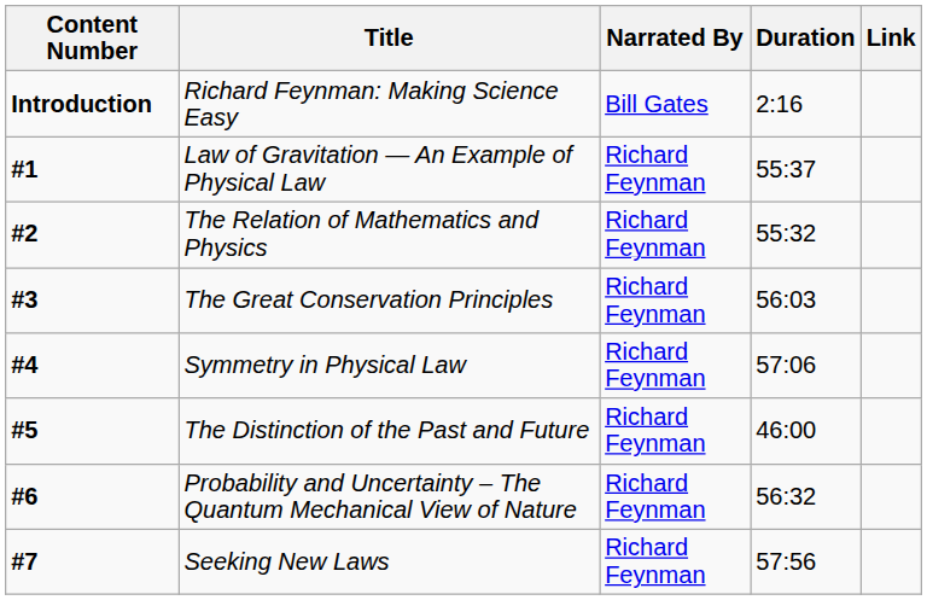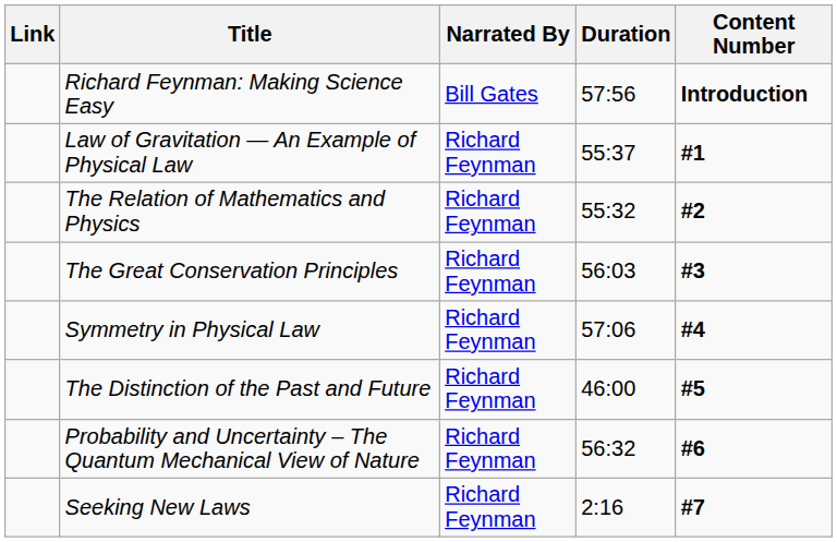columns swapped: Content Number <-> Link
Richard Feynman: Making Science Easy | Duration: 2:16 -> 57:56
Seeking New Laws | Duration: 57:56 -> 2:16
